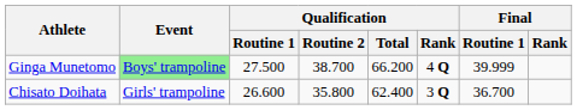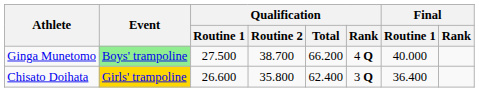Ginga Munetomo | Final / Routine 1: 39.999 -> 40.000
Chisato Doihata | Event: no background -> gold background
Chisato Doihata | Final / Routine 1: 36.700 -> 36.400
